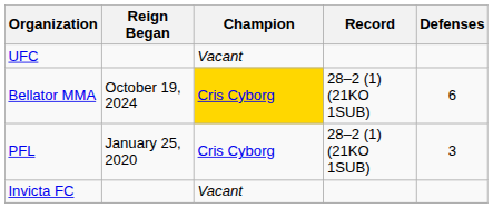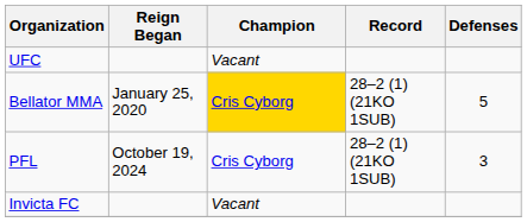Bellator MMA | Reign Began: October 19, 2024 -> January 25, 2020
Bellator MMA | Defenses: 6 -> 5
PFL | Reign Began: January 25, 2020 -> October 19, 2024
